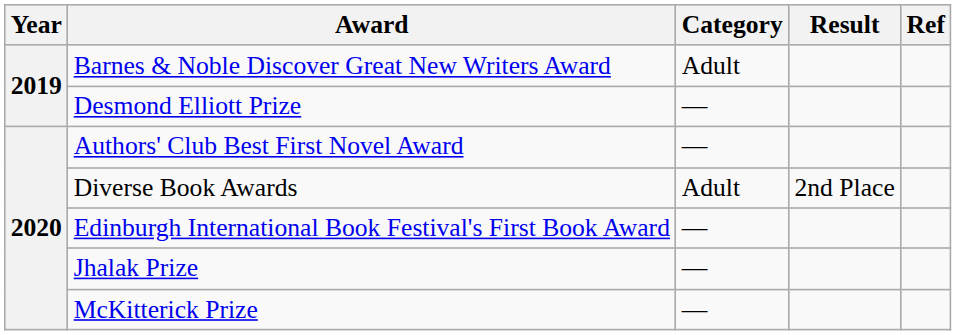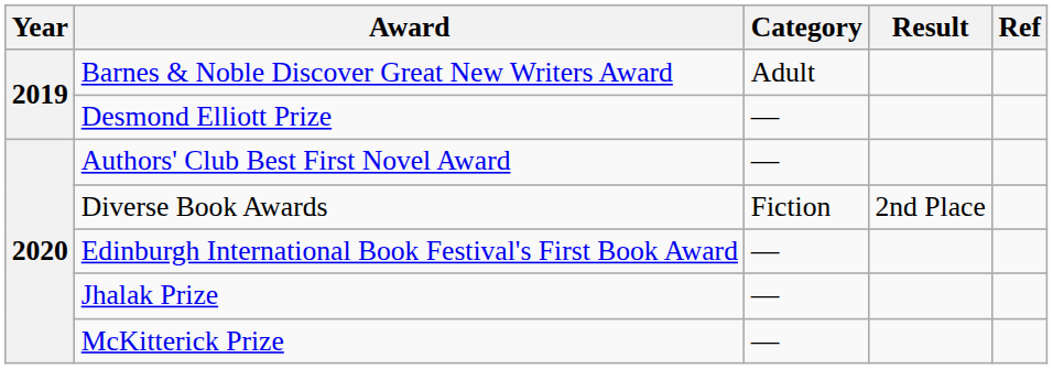Diverse Book Awards | Category: Adult -> Fiction
